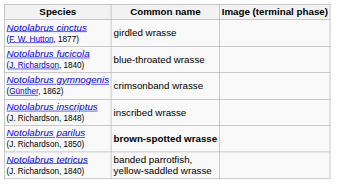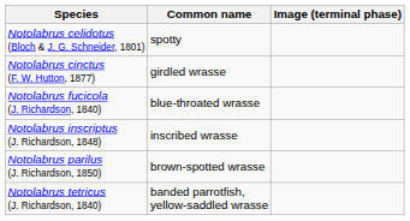+ row: Notolabrus celidotus (Bloch & J. G. Schneider, 1801) | spotty
- row: Notolabrus gymnogenis (Günther, 1862) | crimsonband wrasse
Notolabrus parilus (J. Richardson, 1850) | Common name: bold -> normal
